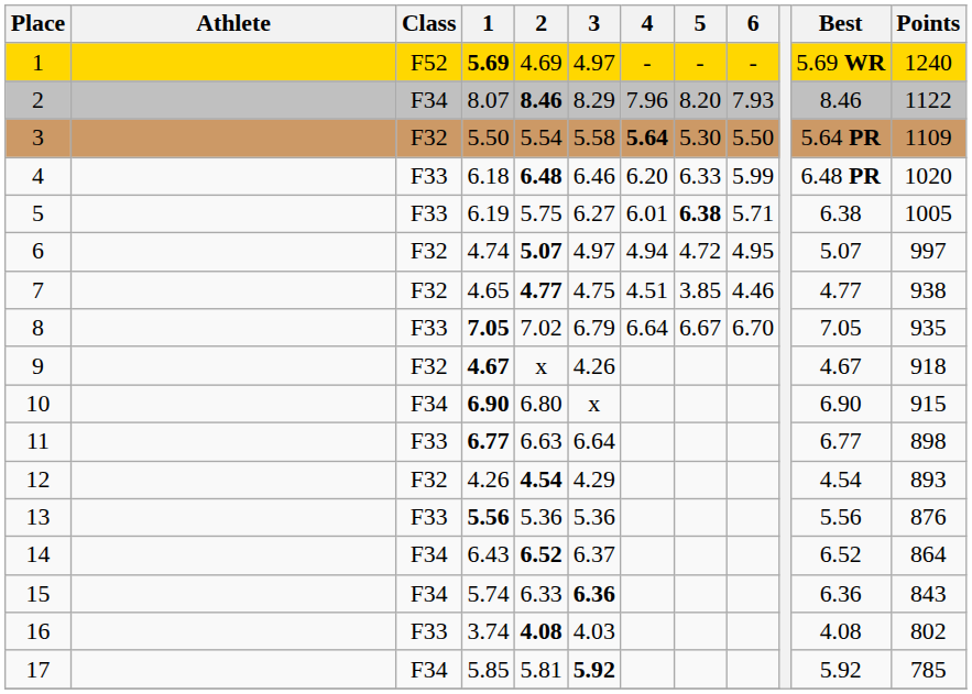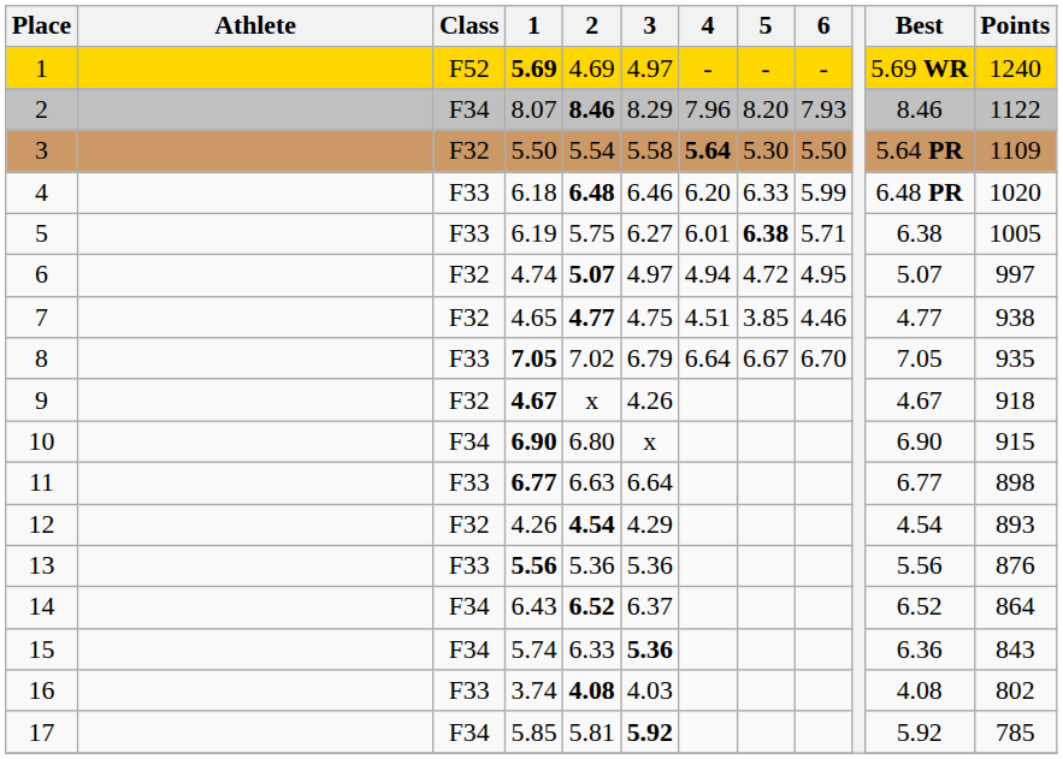15 | 3: 6.36 -> 5.36
